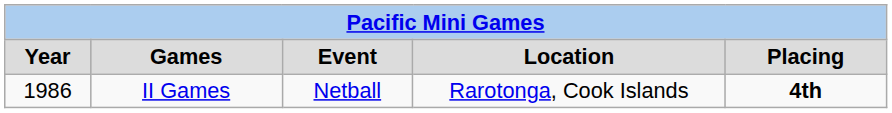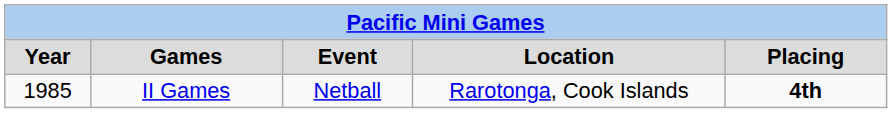II Games | Year: 1986 -> 1985
